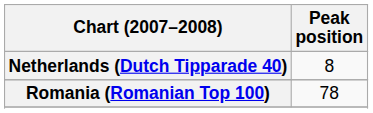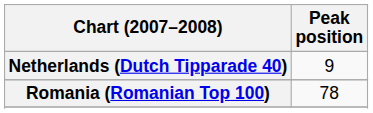Netherlands (Dutch Tipparade 40) | Peak position: 8 -> 9
